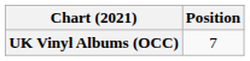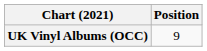UK Vinyl Albums (OCC) | Position: 7 -> 9
